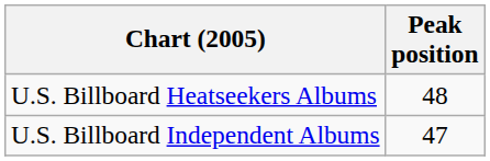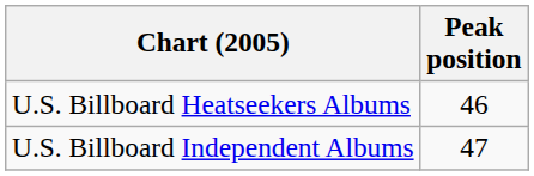U.S. Billboard Heatseekers Albums | Peak position: 48 -> 46
